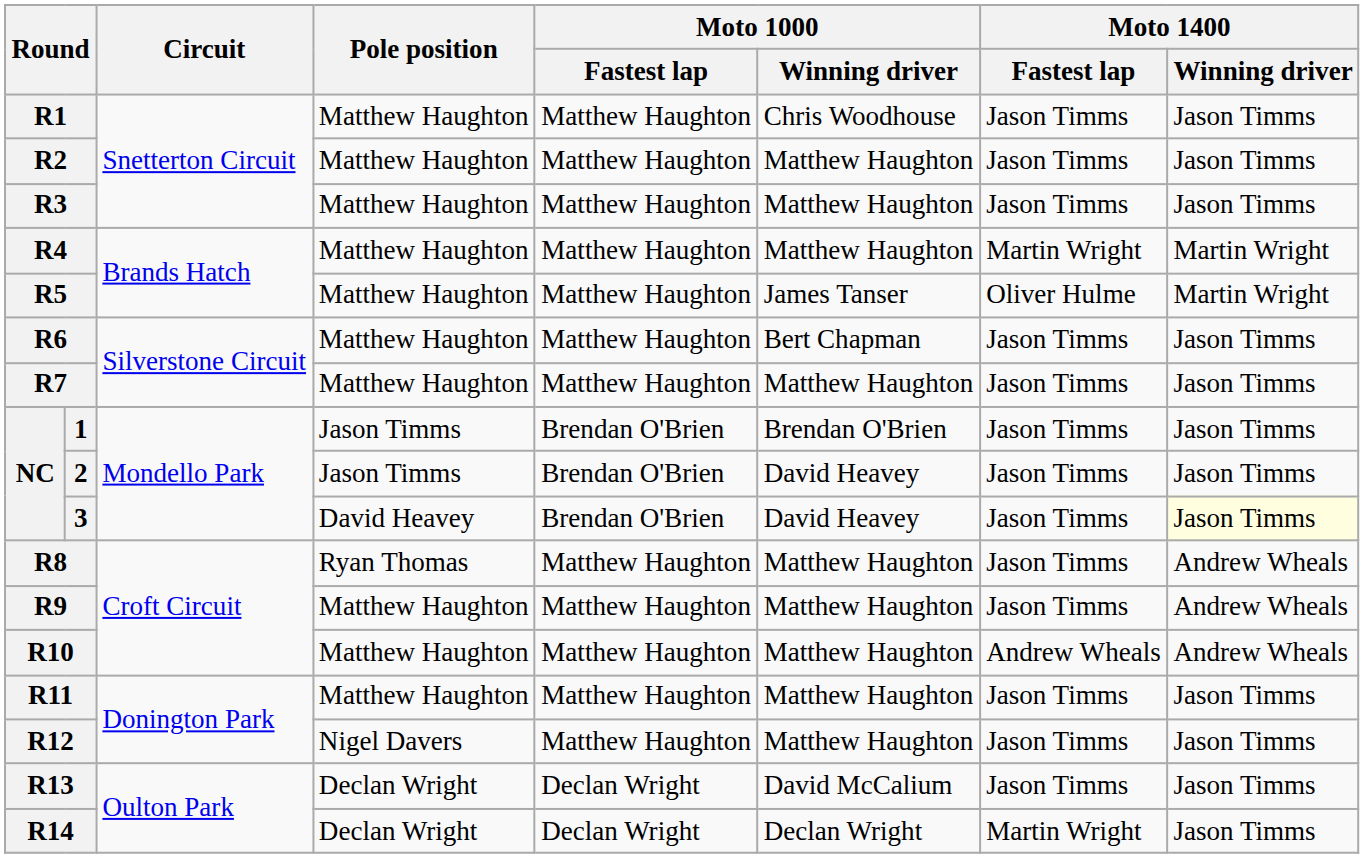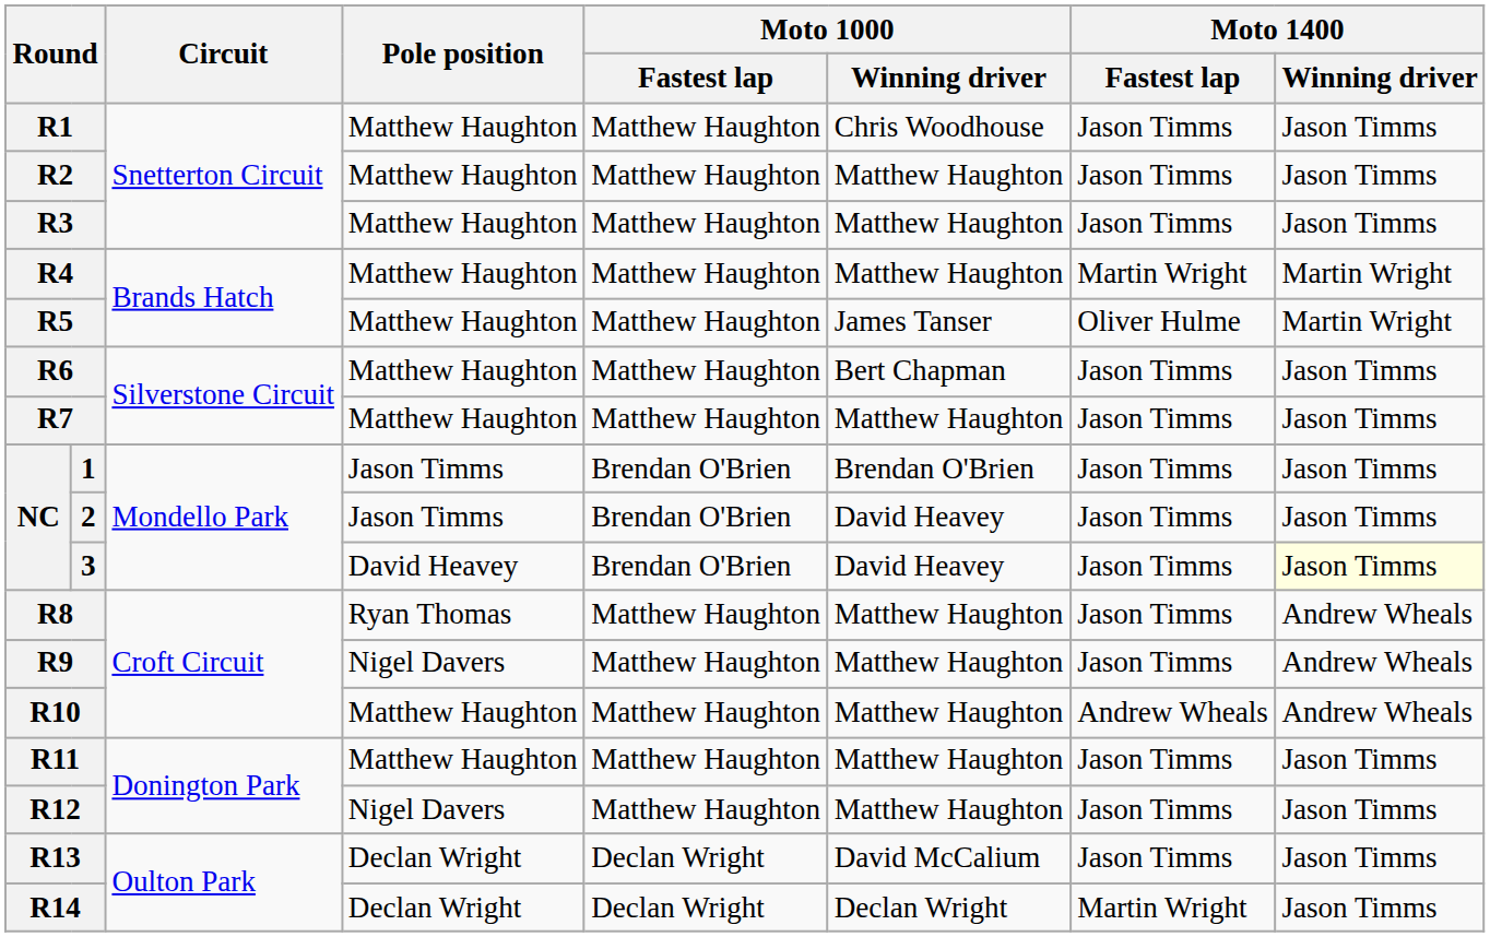R9 | Pole position: Matthew Haughton -> Nigel Davers
